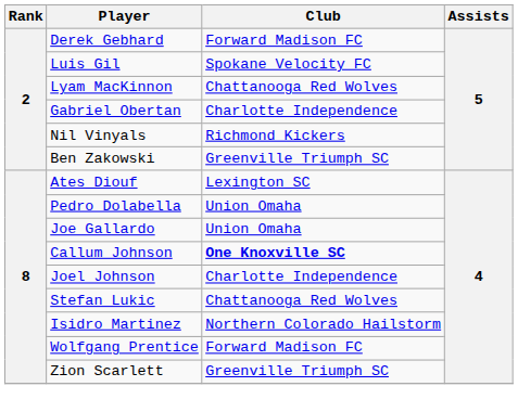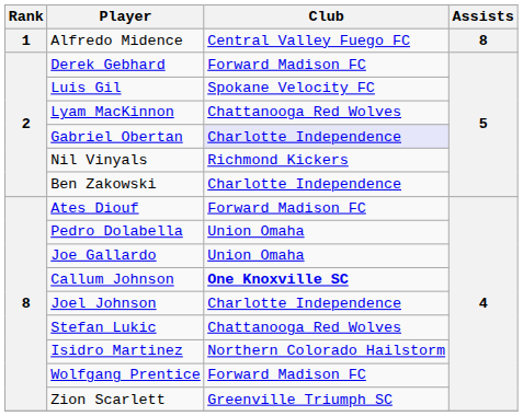+ row: 1 | Alfredo Midence | Central Valley Fuego FC | 8
Gabriel Obertan | Club: no background -> lavender background
Ben Zakowski | Club: Greenville Triumph SC -> Charlotte Independence
Ates Diouf | Club: Lexington SC -> Forward Madison FC
